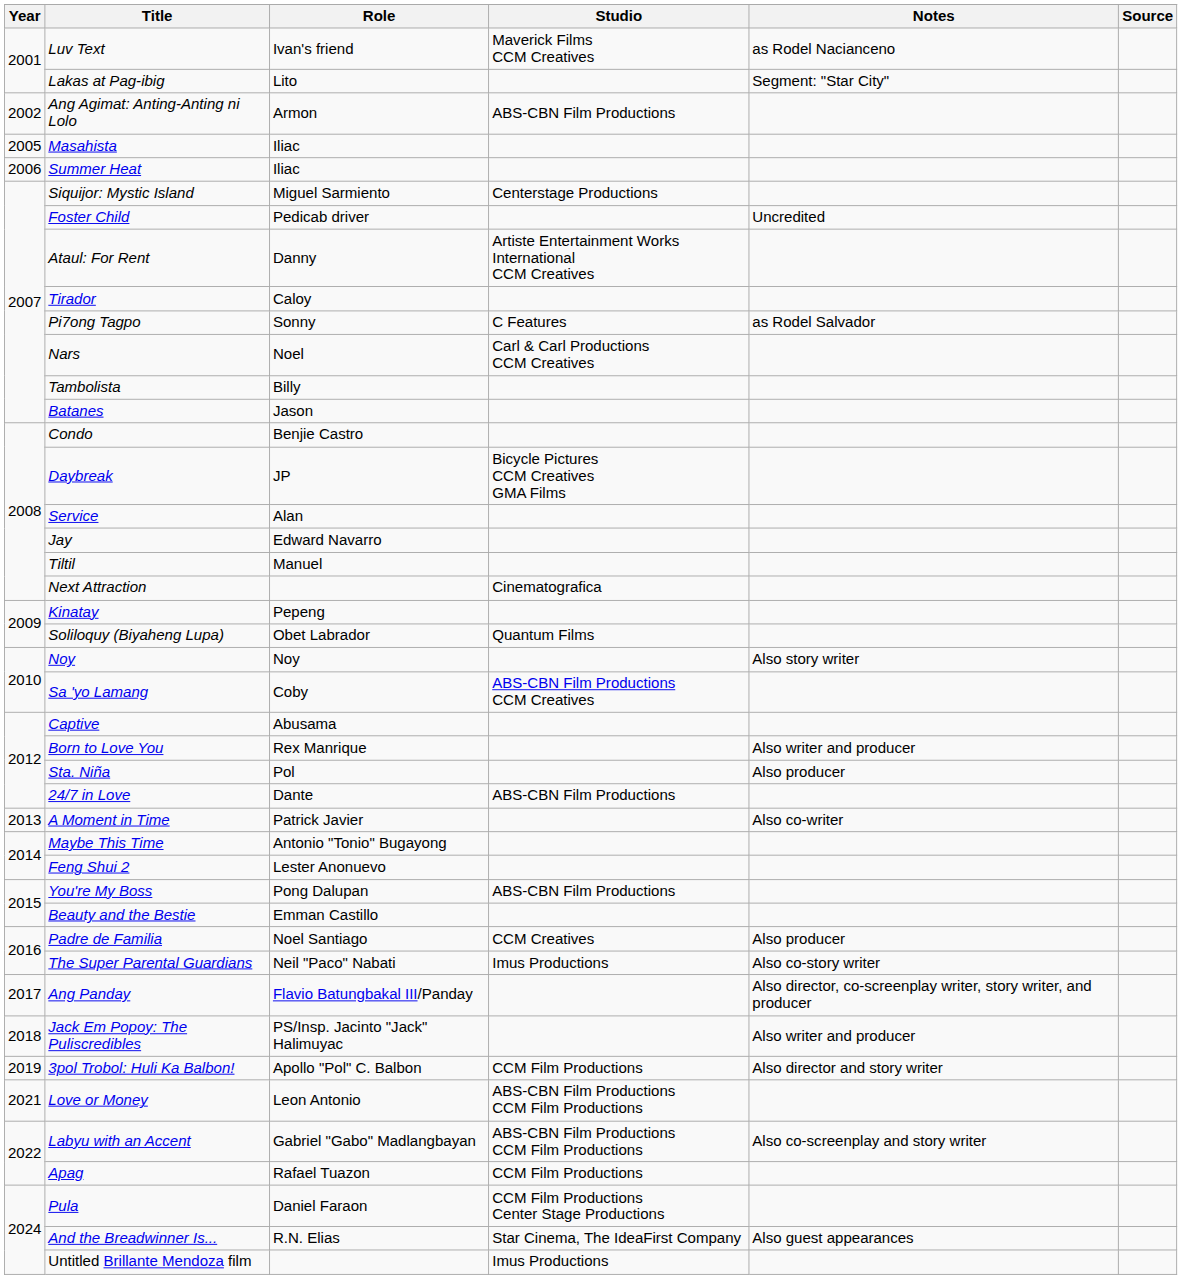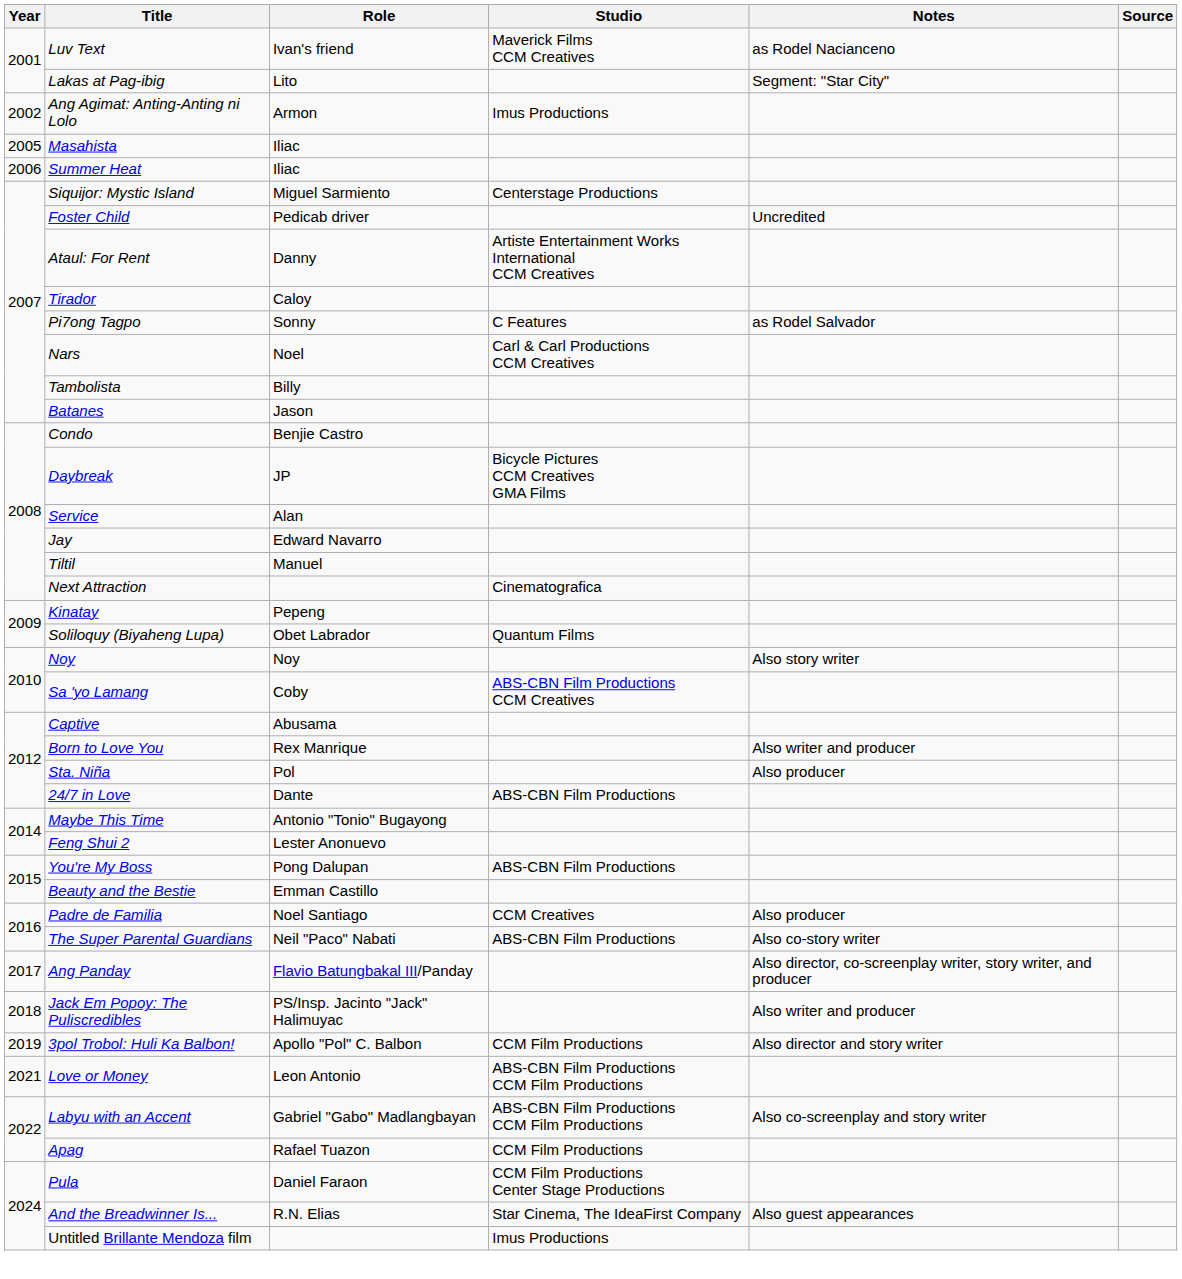Ang Agimat: Anting-Anting ni Lolo | Studio: ABS-CBN Film Productions -> Imus Productions
- row: 2013 | A Moment in Time | Patrick Javier | Also co-writer
The Super Parental Guardians | Studio: Imus Productions -> ABS-CBN Film Productions
